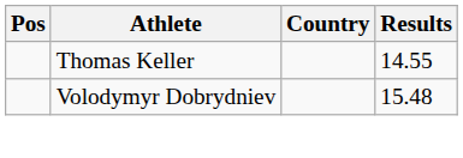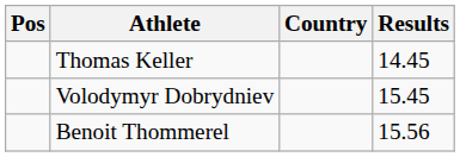Thomas Keller | Results: 14.55 -> 14.45
Volodymyr Dobrydniev | Results: 15.48 -> 15.45
+ row: Benoit Thommerel | 15.56
